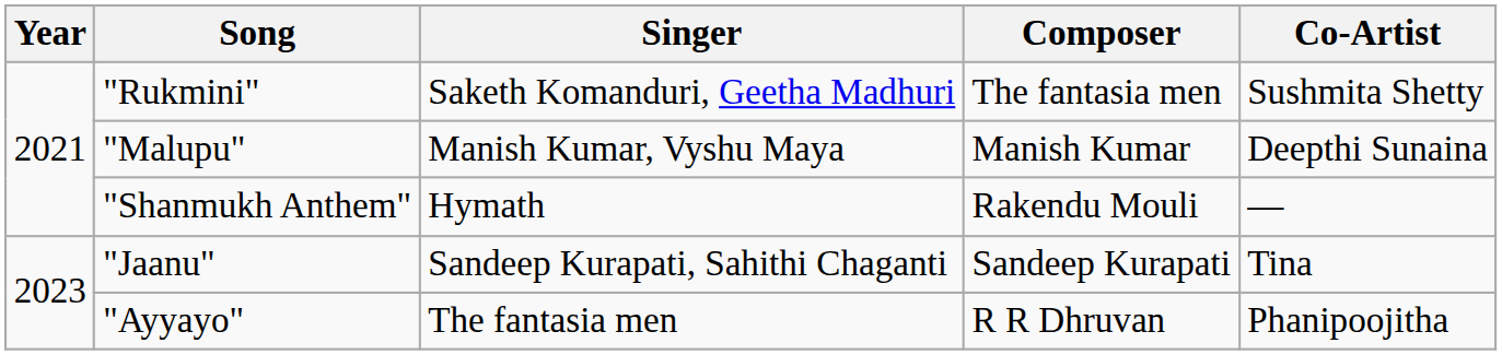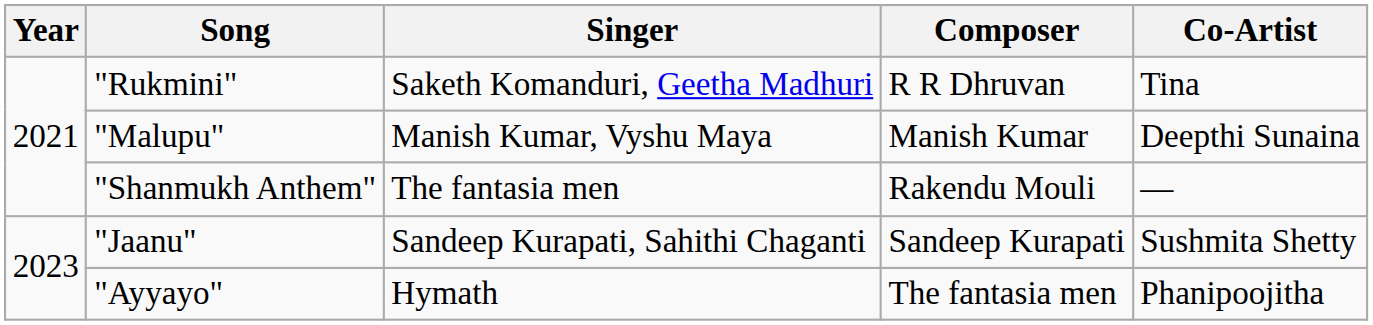"Rukmini" | Composer: The fantasia men -> R R Dhruvan
"Rukmini" | Co-Artist: Sushmita Shetty -> Tina
"Shanmukh Anthem" | Singer: Hymath -> The fantasia men
"Jaanu" | Co-Artist: Tina -> Sushmita Shetty
"Ayyayo" | Singer: The fantasia men -> Hymath
"Ayyayo" | Composer: R R Dhruvan -> The fantasia men
